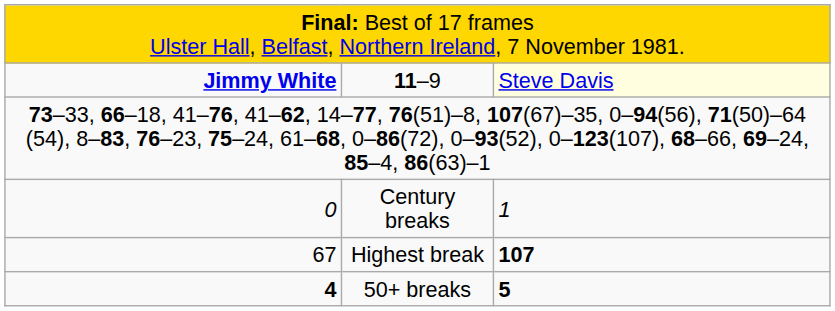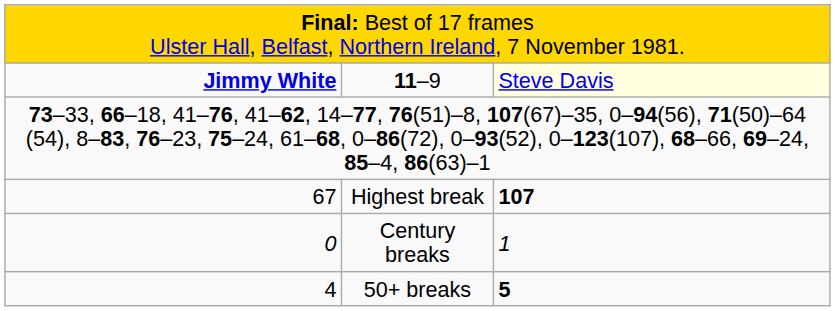rows swapped: Highest break <-> Century breaks
50+ breaks | column 1: bold -> normal
